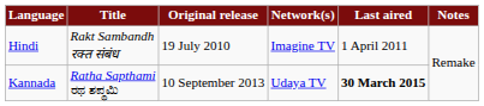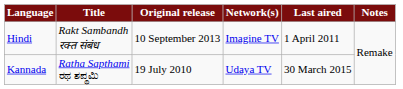Hindi | Original release: 19 July 2010 -> 10 September 2013
Kannada | Original release: 10 September 2013 -> 19 July 2010
Kannada | Last aired: bold -> normal
